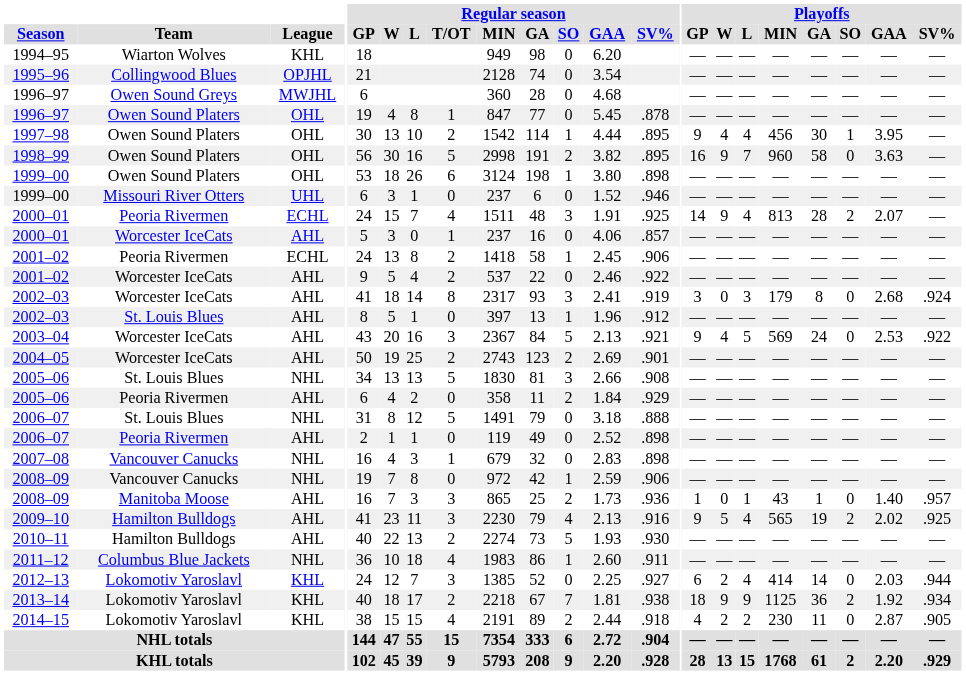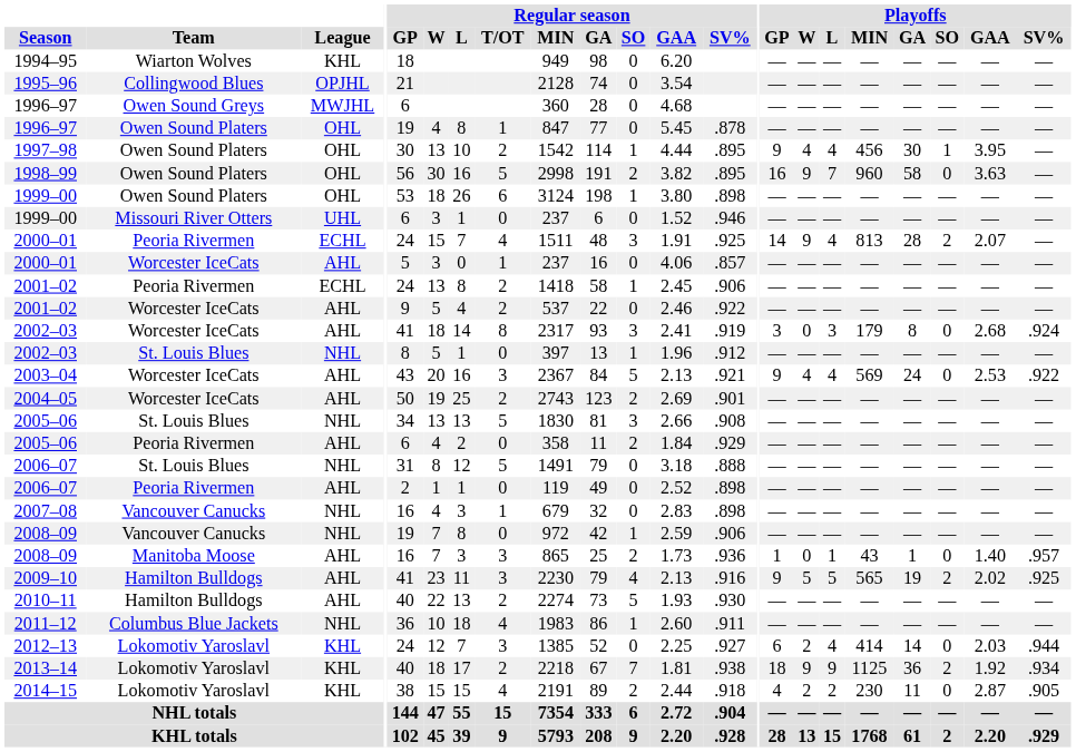2002–03 / St. Louis Blues | League: AHL -> NHL
2003–04 | Playoffs / L: 5 -> 4
2009–10 | Playoffs / L: 4 -> 5
